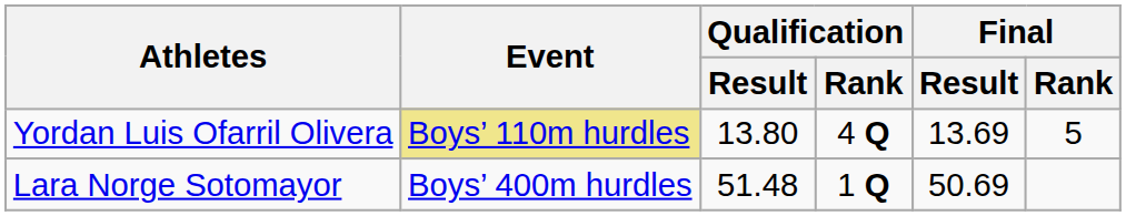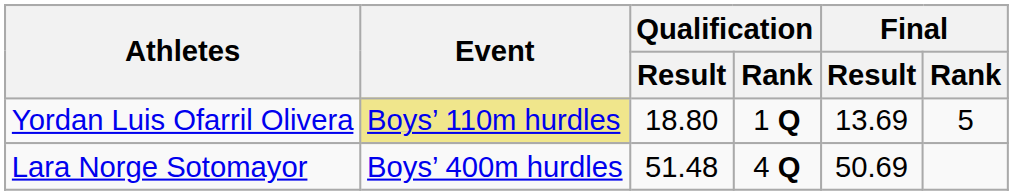Yordan Luis Ofarril Olivera | Qualification / Result: 13.80 -> 18.80
Yordan Luis Ofarril Olivera | Qualification / Rank: 4 Q -> 1 Q
Lara Norge Sotomayor | Qualification / Rank: 1 Q -> 4 Q
